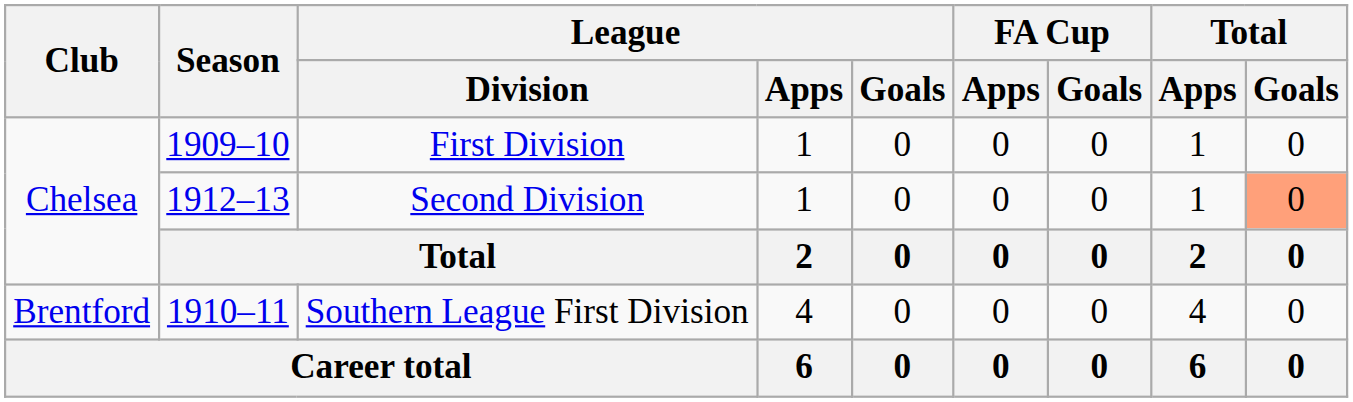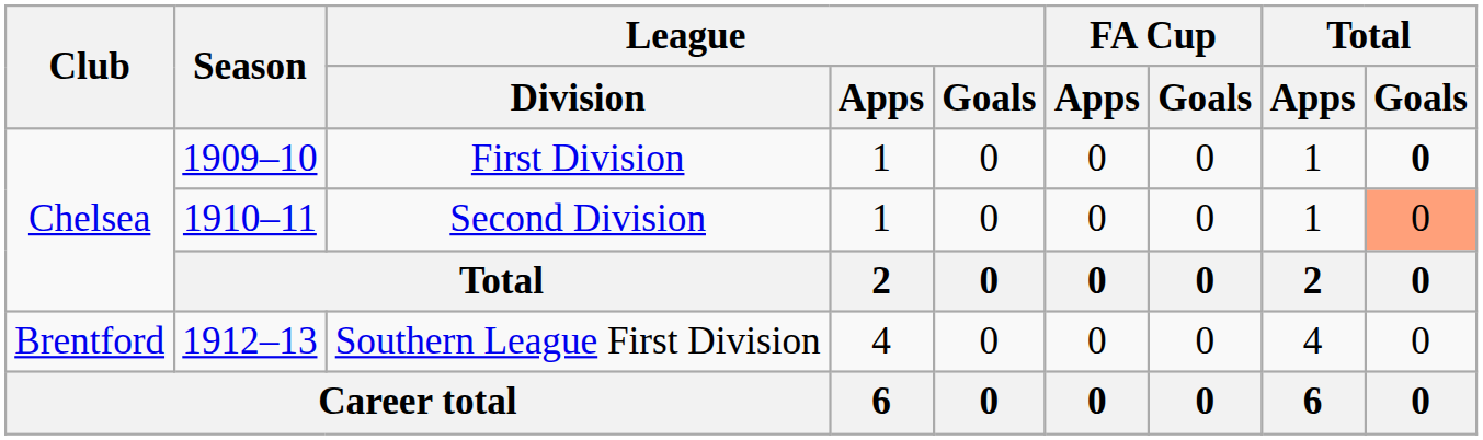First Division | Total / Goals: normal -> bold
Second Division | Season: 1912–13 -> 1910–11
Southern League First Division | Season: 1910–11 -> 1912–13
